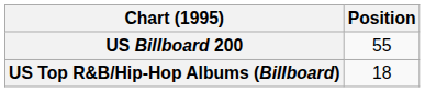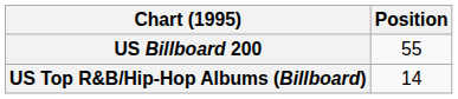US Top R&B/Hip-Hop Albums (Billboard) | Position: 18 -> 14
